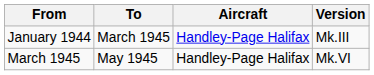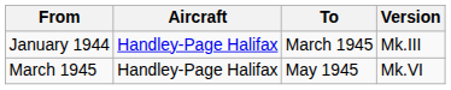columns swapped: To <-> Aircraft
